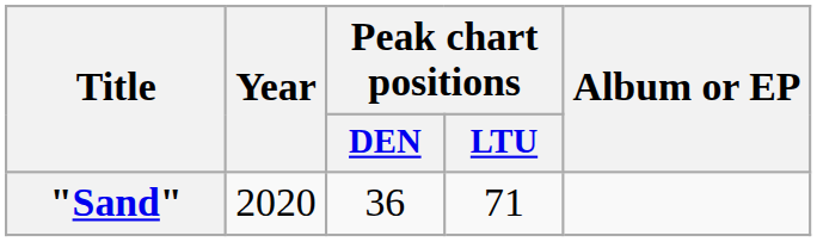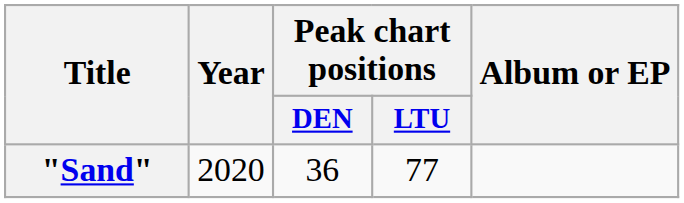"Sand" | Peak chart positions / LTU: 71 -> 77
